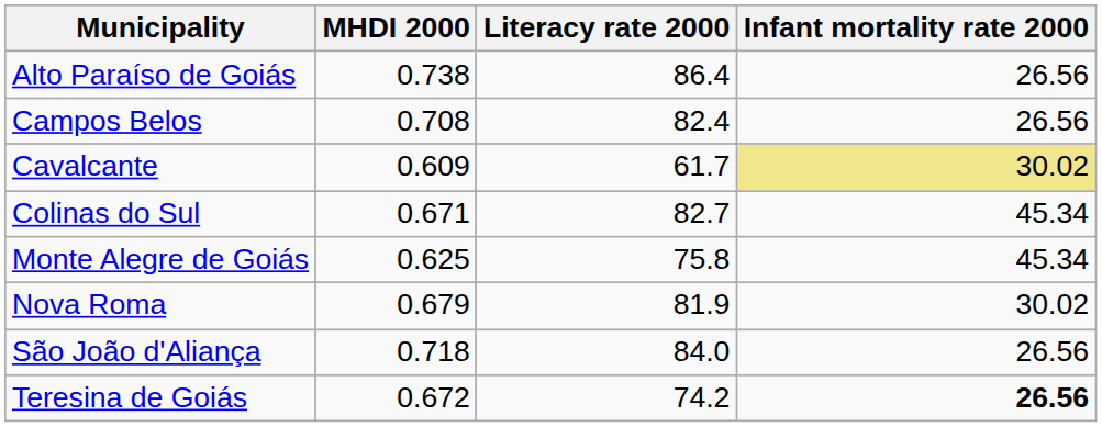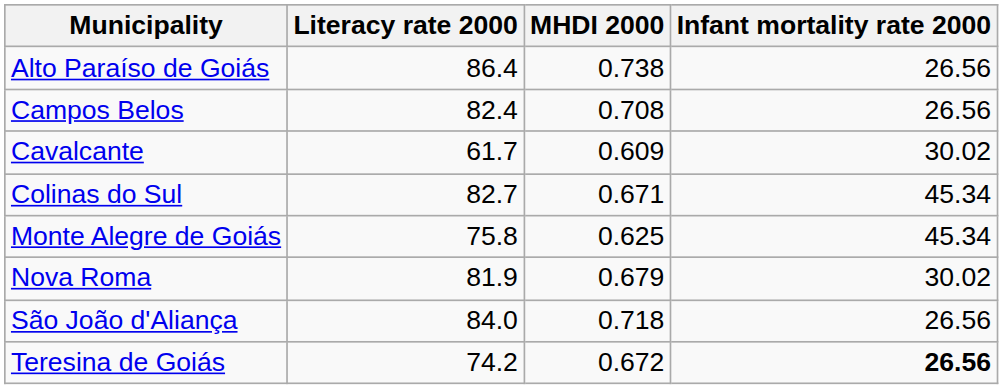columns swapped: MHDI 2000 <-> Literacy rate 2000
Cavalcante | Infant mortality rate 2000: khaki background -> no background
